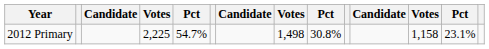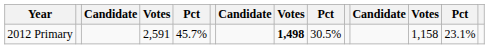2012 Primary | column 4: 2,225 -> 2,591
2012 Primary | column 5: 54.7% -> 45.7%
2012 Primary | column 8: normal -> bold
2012 Primary | column 9: 30.8% -> 30.5%
